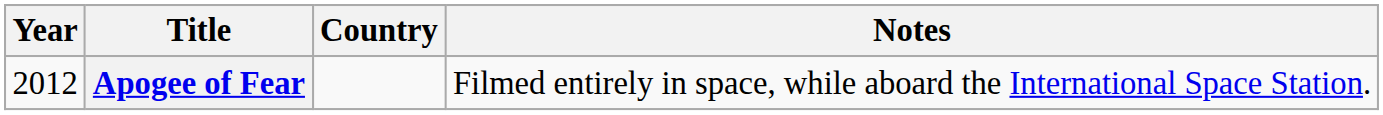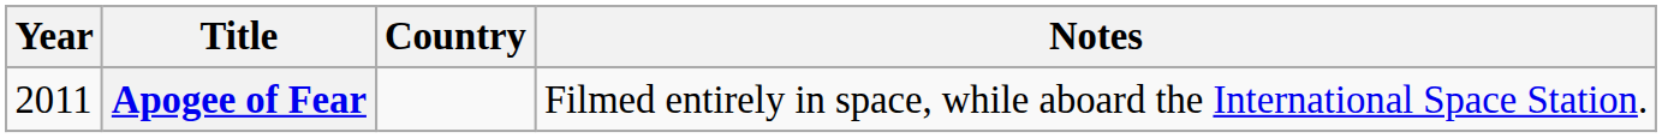Apogee of Fear | Year: 2012 -> 2011
